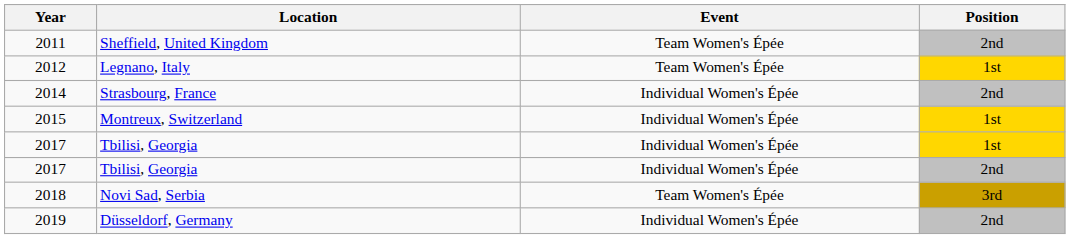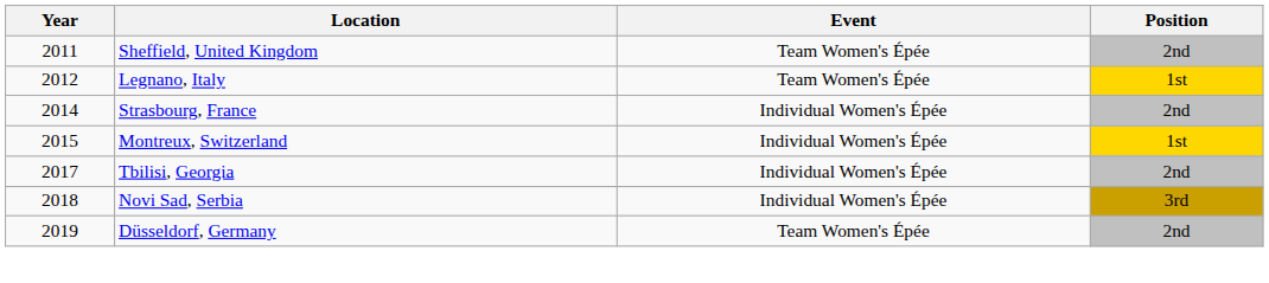- row: 2017 | Tbilisi, Georgia | Individual Women's Épée | 1st
2018 | Event: Team Women's Épée -> Individual Women's Épée
2019 | Event: Individual Women's Épée -> Team Women's Épée
